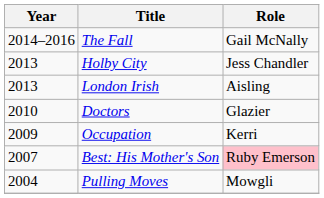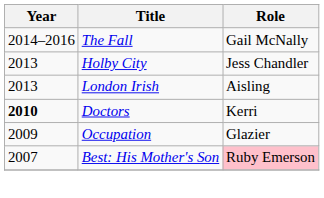Doctors | Year: normal -> bold
Doctors | Role: Glazier -> Kerri
Occupation | Role: Kerri -> Glazier
- row: 2004 | Pulling Moves | Mowgli
